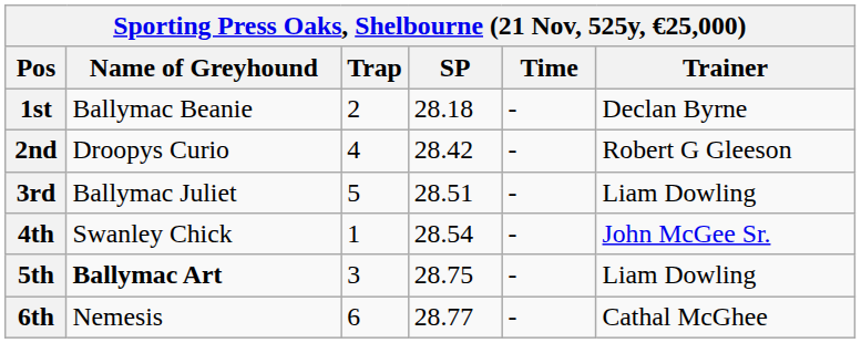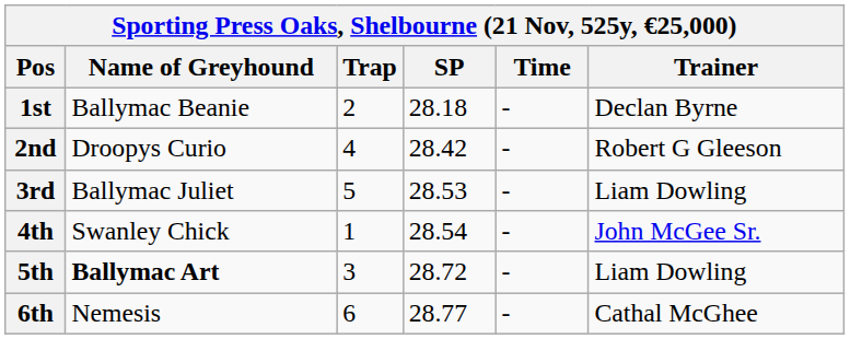3rd | SP: 28.51 -> 28.53
5th | SP: 28.75 -> 28.72
